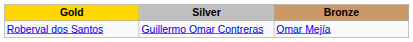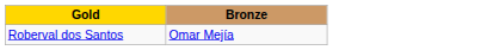- column: Silver | Guillermo Omar Contreras
